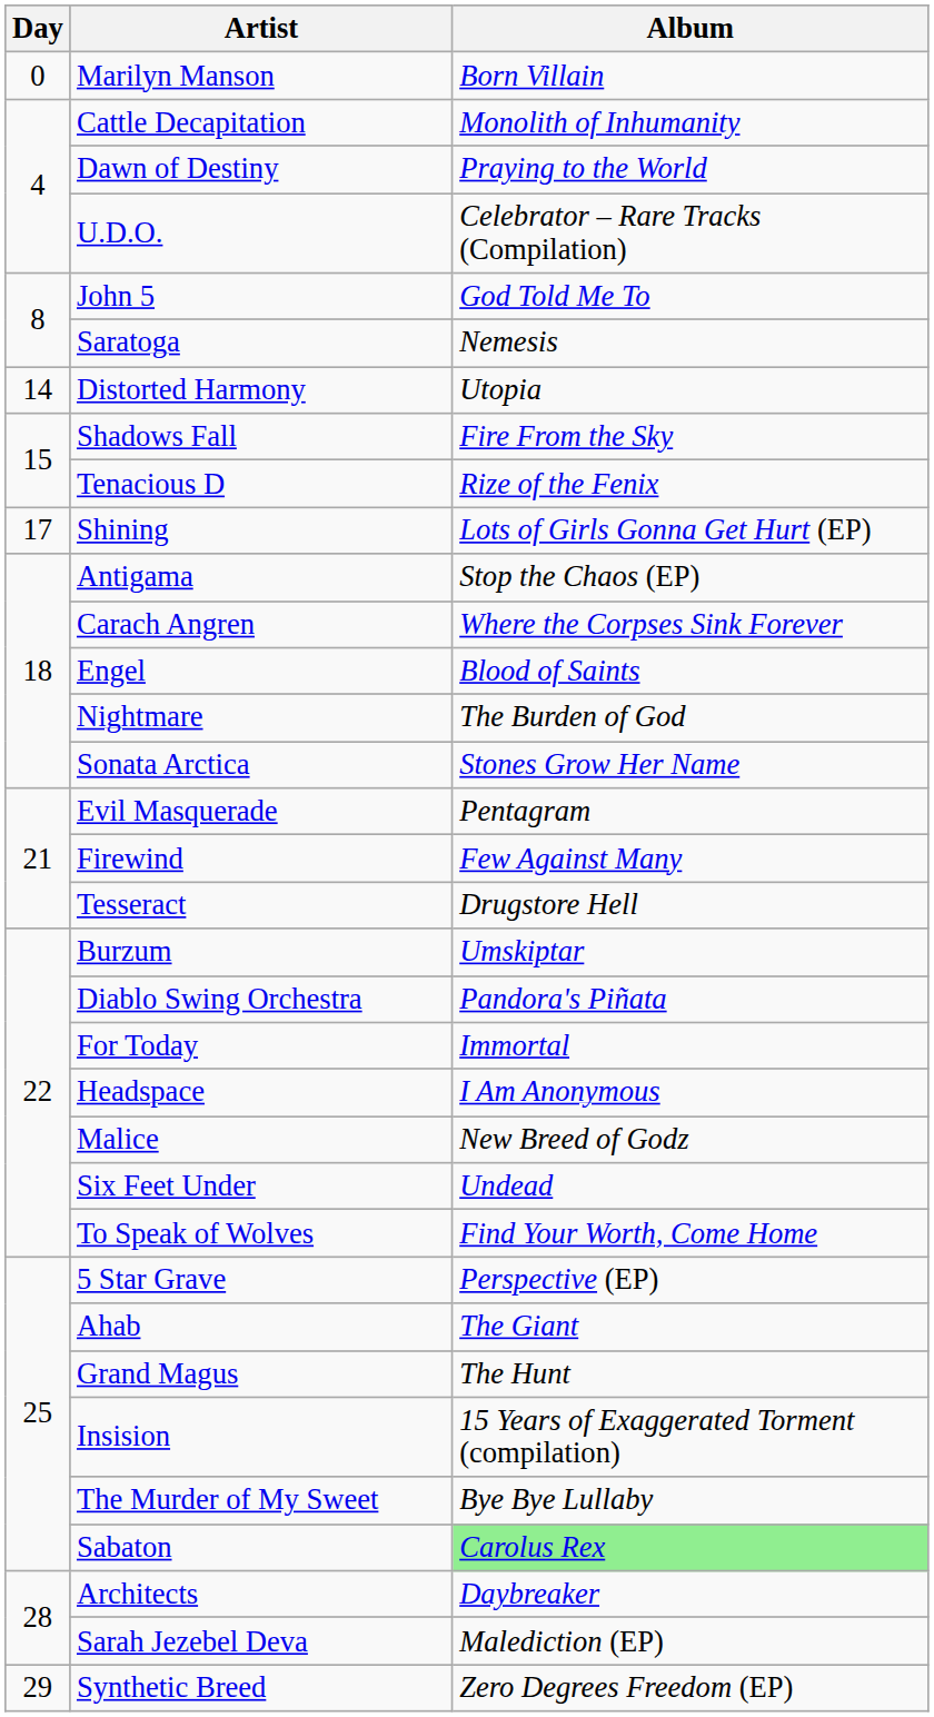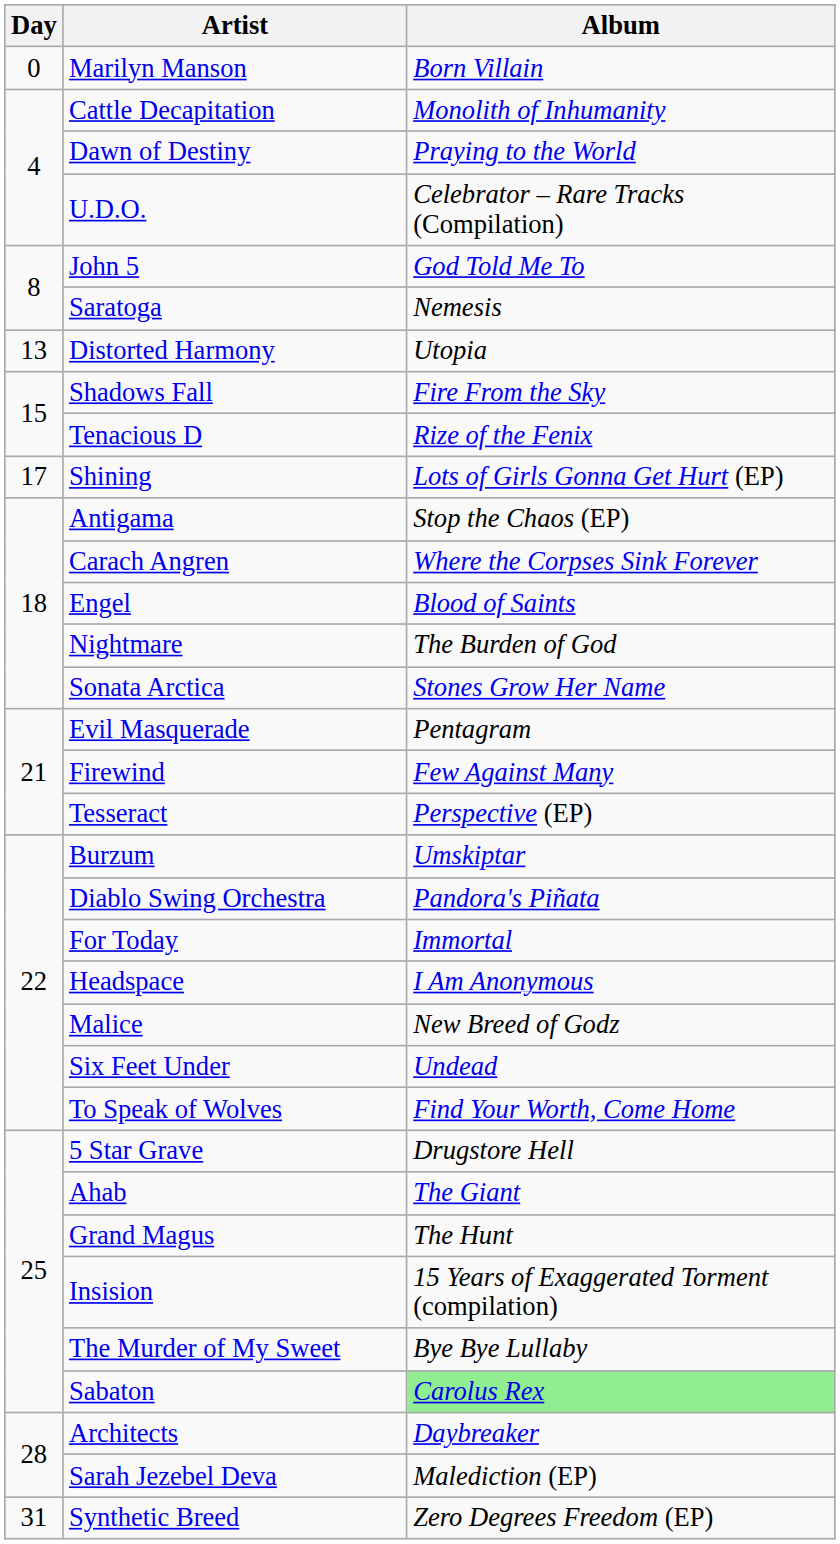Distorted Harmony | Day: 14 -> 13
Tesseract | Album: Drugstore Hell -> Perspective (EP)
5 Star Grave | Album: Perspective (EP) -> Drugstore Hell
Synthetic Breed | Day: 29 -> 31
